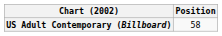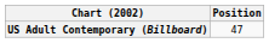US Adult Contemporary (Billboard) | Position: 58 -> 47
